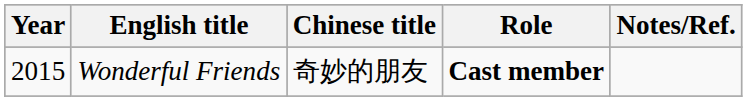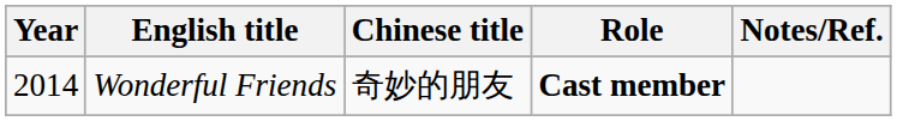Wonderful Friends | Year: 2015 -> 2014
